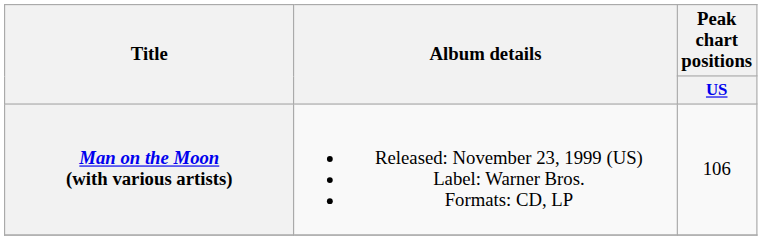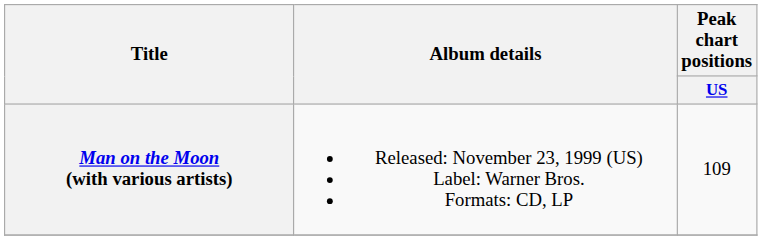Man on the Moon (with various artists) | Peak chart positions / US: 106 -> 109
